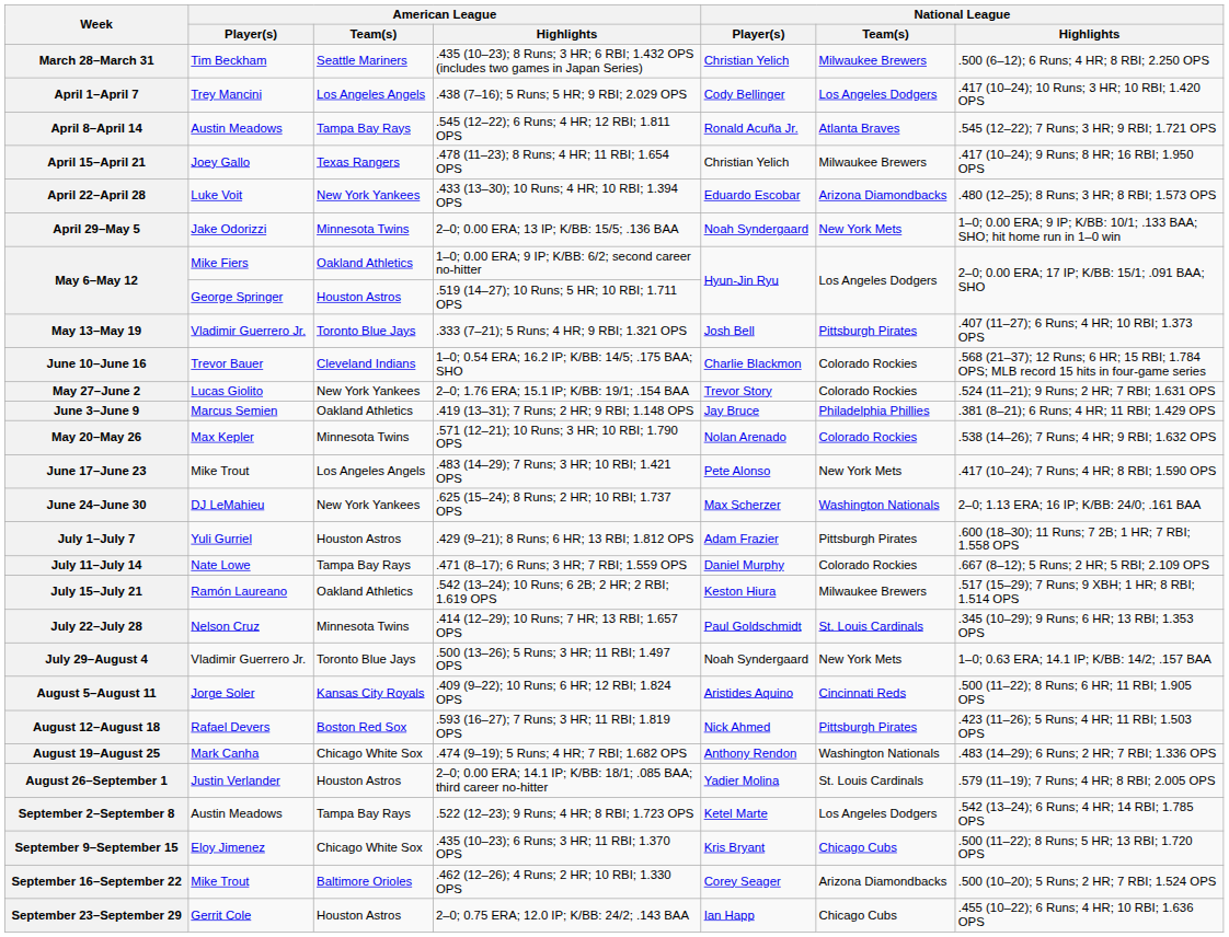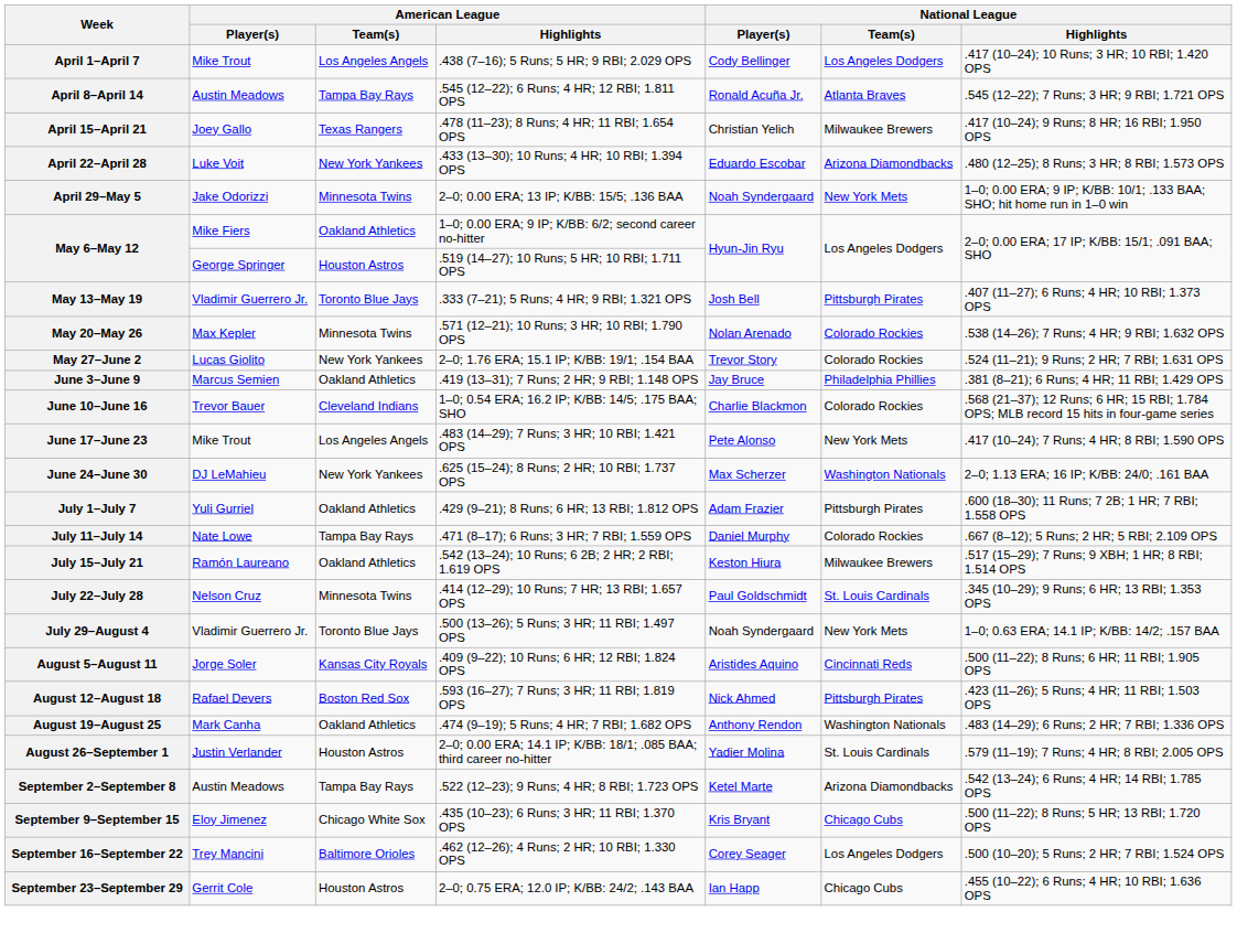- row: March 28–March 31 | Tim Beckham | Seattle Mariners | .435 (10–23); 8 Runs; 3 HR; 6 RBI; 1.432 OPS (includes two games in Japan Series) | Christian Yelich | Milwaukee Brewers | .500 (6–12); 6 Runs; 4 HR; 8 RBI; 2.250 OPS
April 1–April 7 | American League / Player(s): Trey Mancini -> Mike Trout
rows swapped: May 20–May 26 <-> June 10–June 16
July 1–July 7 | American League / Team(s): Houston Astros -> Oakland Athletics
August 19–August 25 | American League / Team(s): Chicago White Sox -> Oakland Athletics
September 2–September 8 | National League / Team(s): Los Angeles Dodgers -> Arizona Diamondbacks
September 16–September 22 | American League / Player(s): Mike Trout -> Trey Mancini
September 16–September 22 | National League / Team(s): Arizona Diamondbacks -> Los Angeles Dodgers
